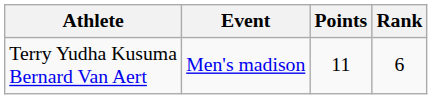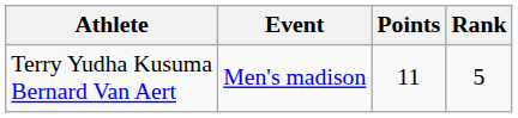Terry Yudha Kusuma Bernard Van Aert | Rank: 6 -> 5
